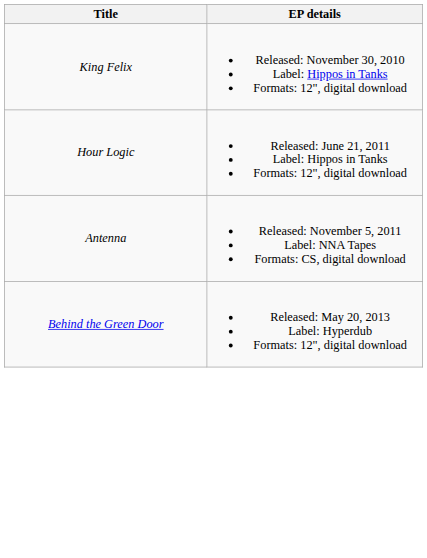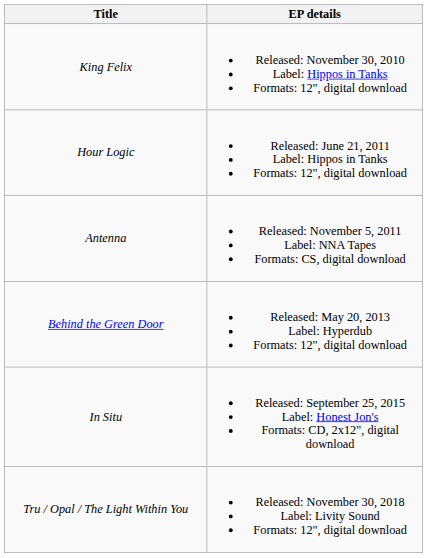+ row: In Situ | Released: September 25, 2015 Label: Honest Jon's Formats: CD, 2x12", digital download
+ row: Tru / Opal / The Light Within You | Released: November 30, 2018 Label: Livity Sound Formats: 12", digital download
